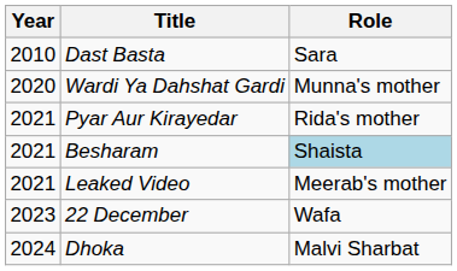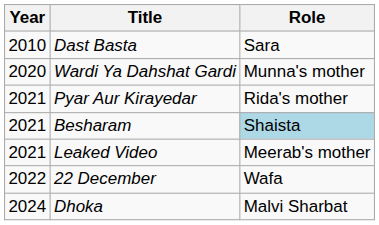22 December | Year: 2023 -> 2022
